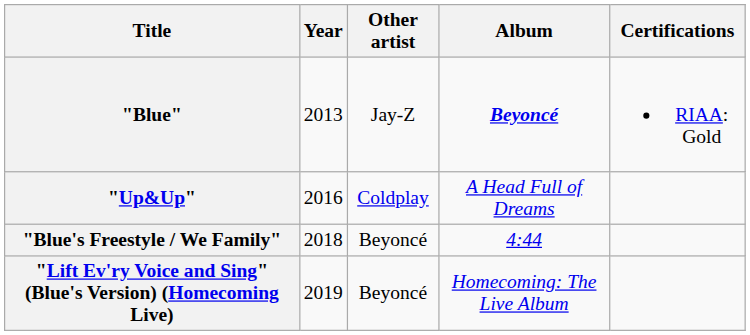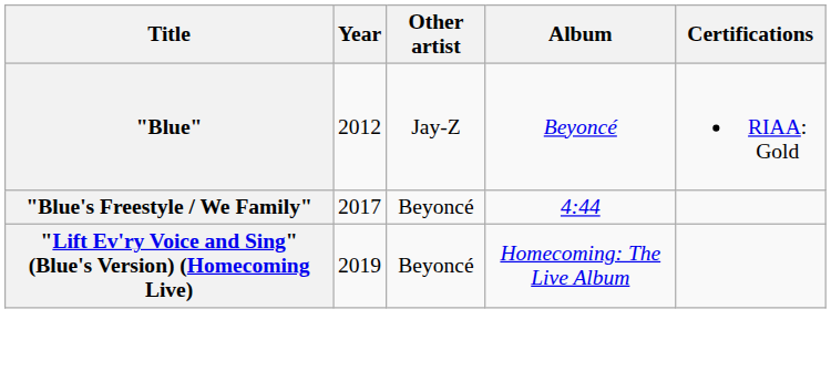"Blue" | Year: 2013 -> 2012
"Blue" | Album: bold -> normal
- row: "Up&Up" | 2016 | Coldplay | A Head Full of Dreams
"Blue's Freestyle / We Family" | Year: 2018 -> 2017
